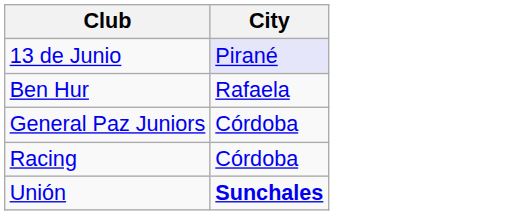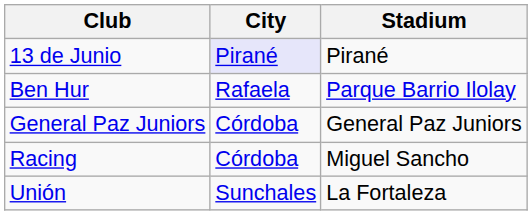+ column: Stadium | Pirané | Parque Barrio Ilolay | General Paz Juniors | Miguel Sancho | La Fortaleza
Unión | City: bold -> normal
